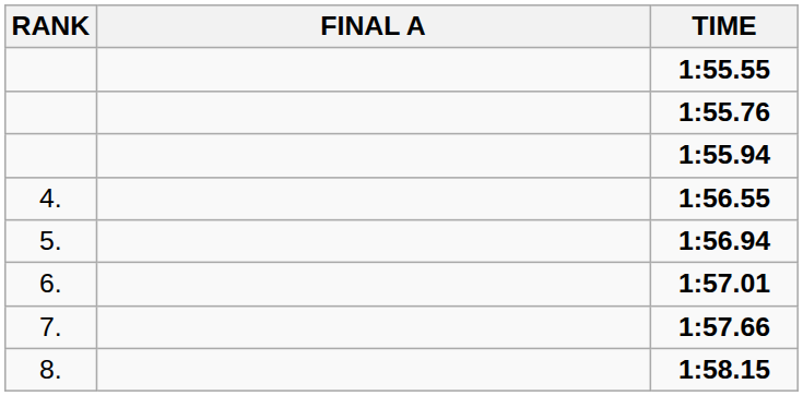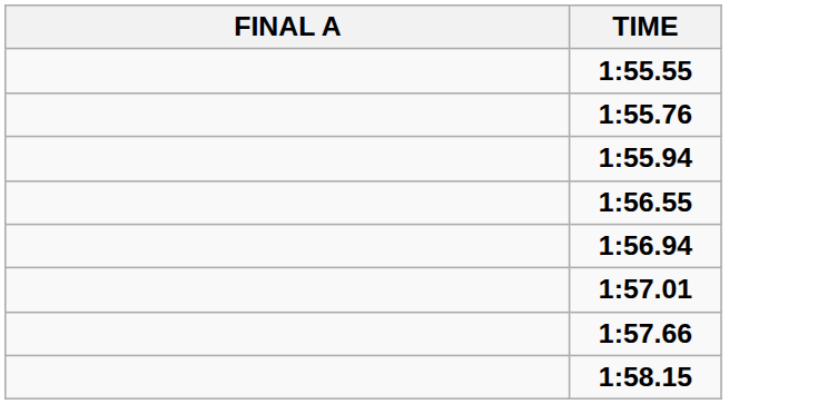- column: RANK | 4. | 5. | 6. | 7. | 8.
